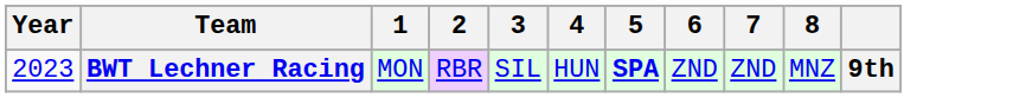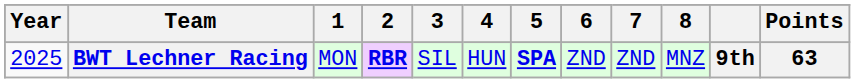+ column: Points | 63
BWT Lechner Racing | Year: 2023 -> 2025
BWT Lechner Racing | 2: normal -> bold
